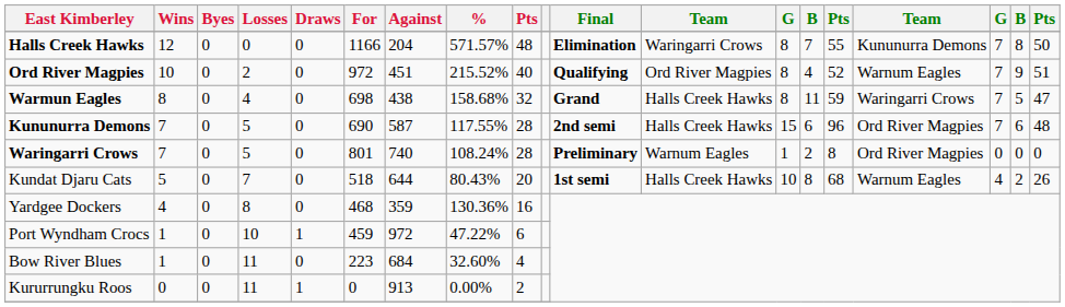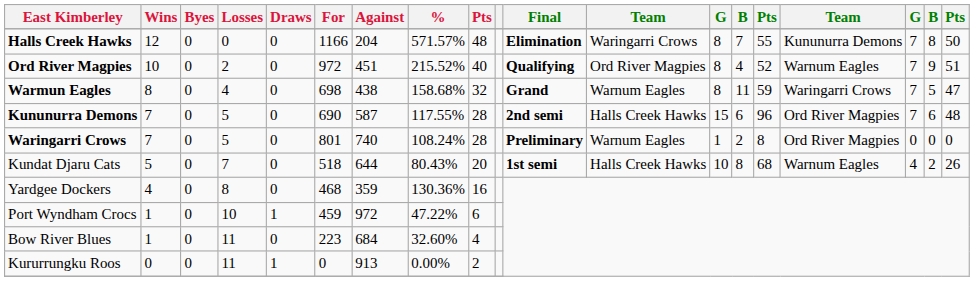Warmun Eagles | column 12: Halls Creek Hawks -> Warnum Eagles
